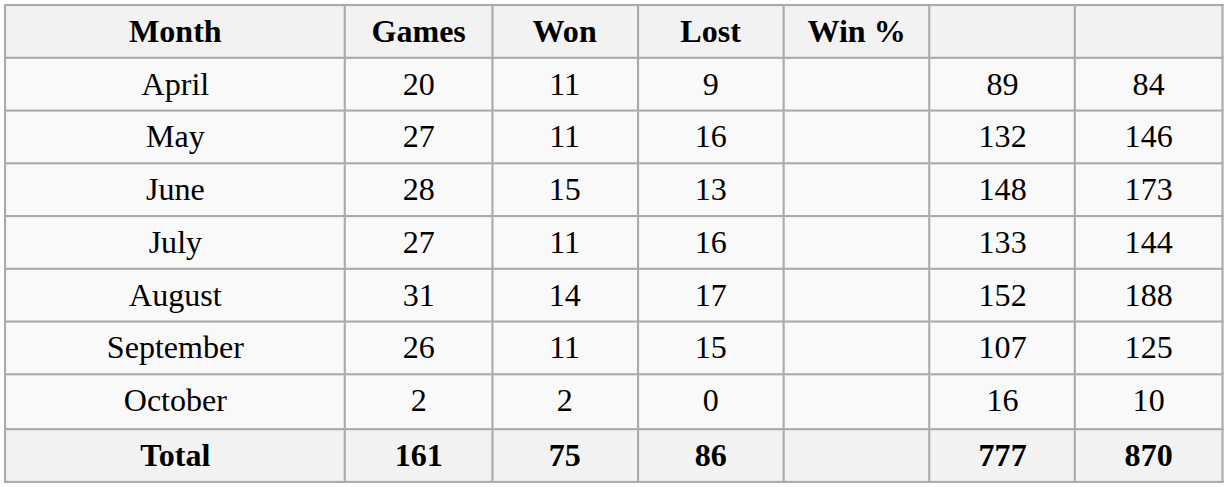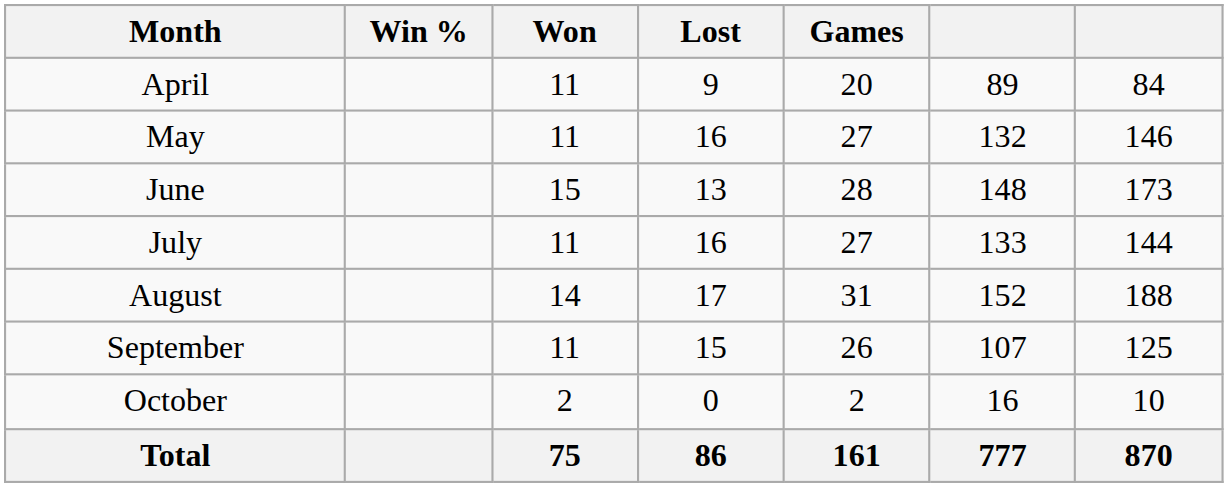columns swapped: Games <-> Win %
